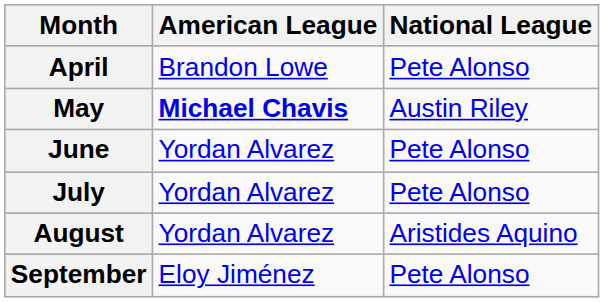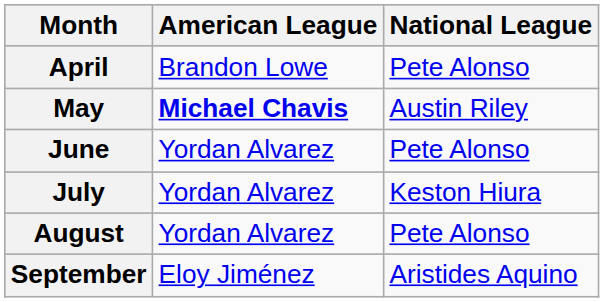July | National League: Pete Alonso -> Keston Hiura
August | National League: Aristides Aquino -> Pete Alonso
September | National League: Pete Alonso -> Aristides Aquino
